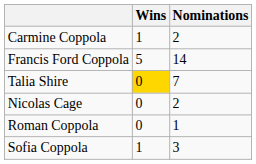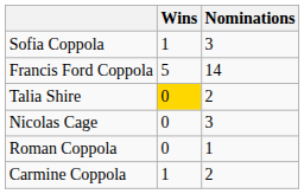rows swapped: Carmine Coppola <-> Sofia Coppola
Talia Shire | Nominations: 7 -> 2
Nicolas Cage | Nominations: 2 -> 3
